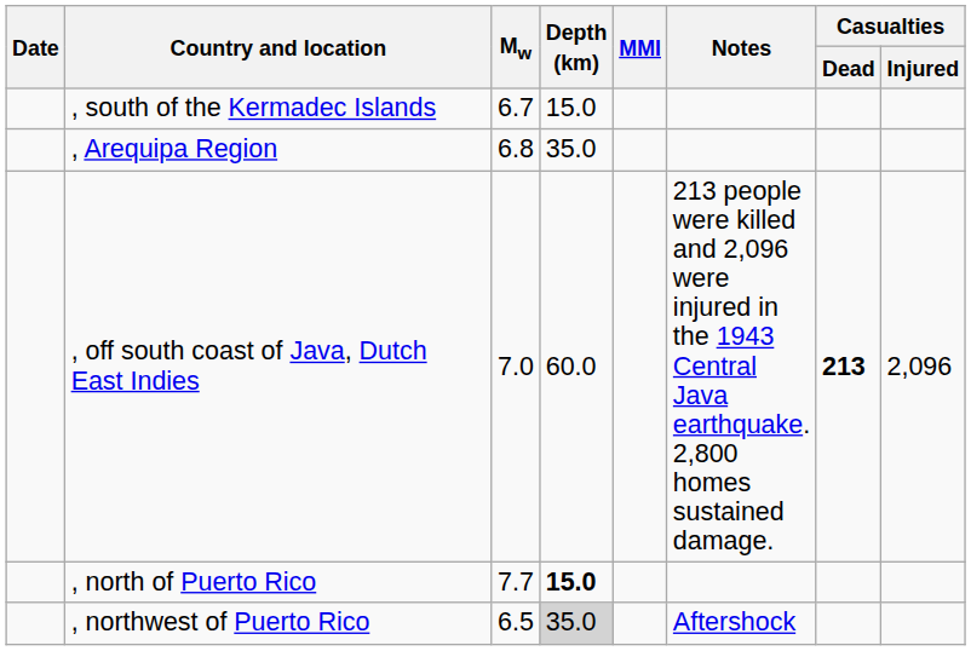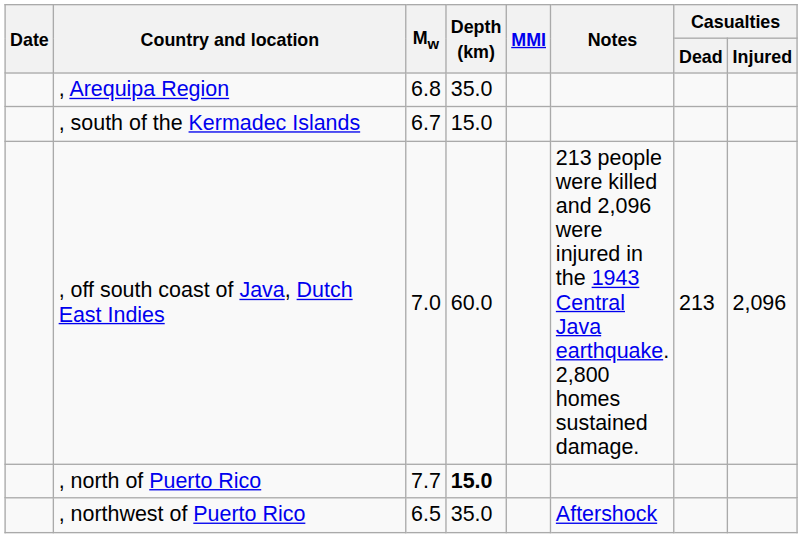rows swapped: , Arequipa Region <-> , south of the Kermadec Islands
, off south coast of Java, Dutch East Indies | Casualties / Dead: bold -> normal
, northwest of Puerto Rico | Depth (km): lightgrey background -> no background
